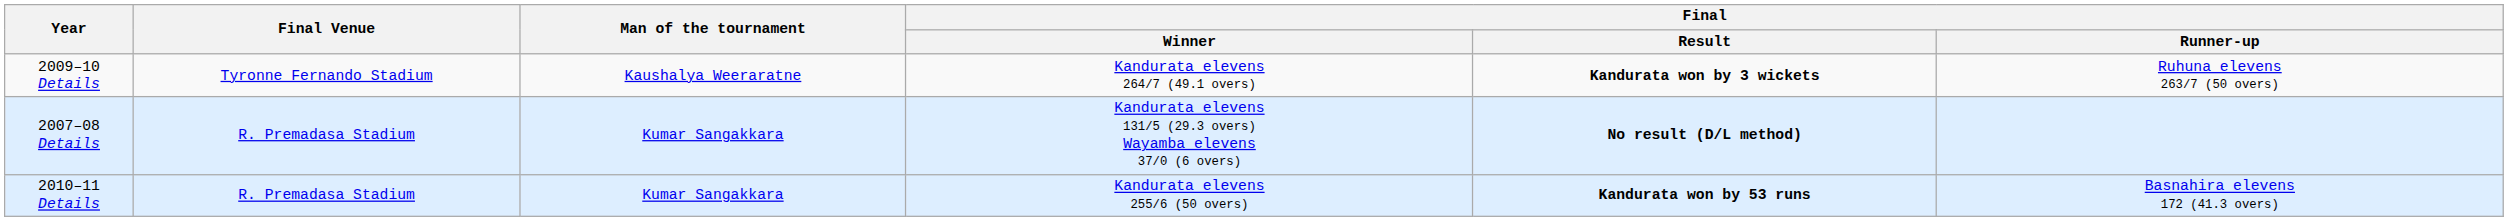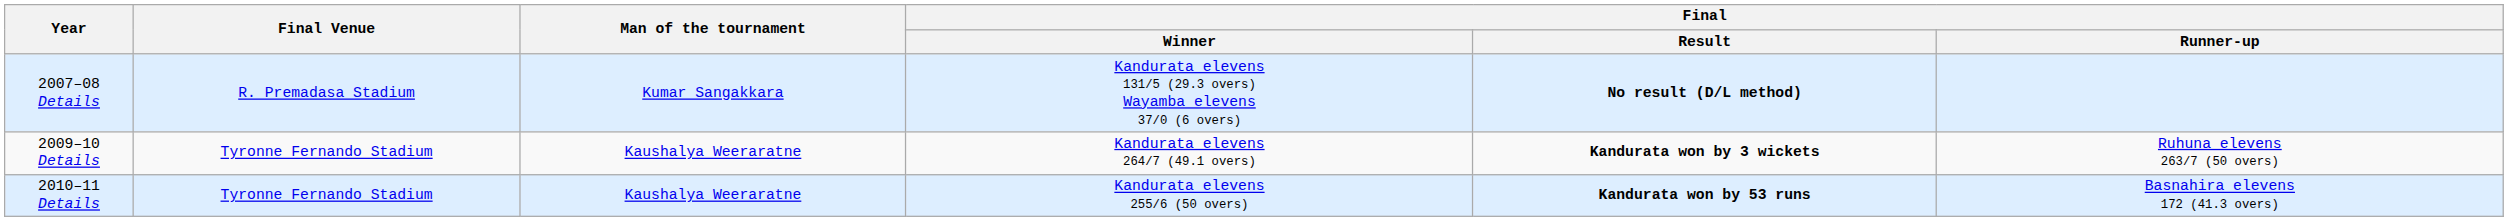rows swapped: 2007–08 Details <-> 2009–10 Details
2010–11 Details | Final Venue: R. Premadasa Stadium -> Tyronne Fernando Stadium
2010–11 Details | Man of the tournament: Kumar Sangakkara -> Kaushalya Weeraratne
